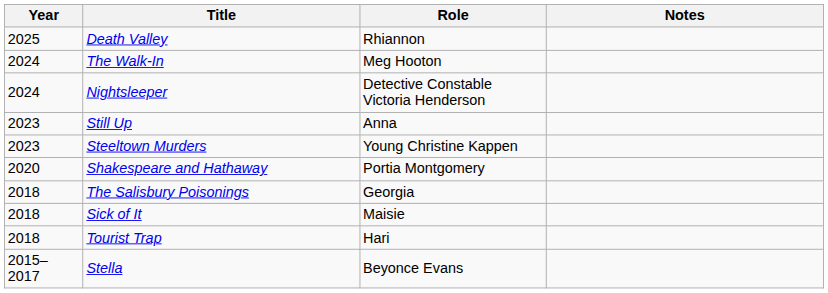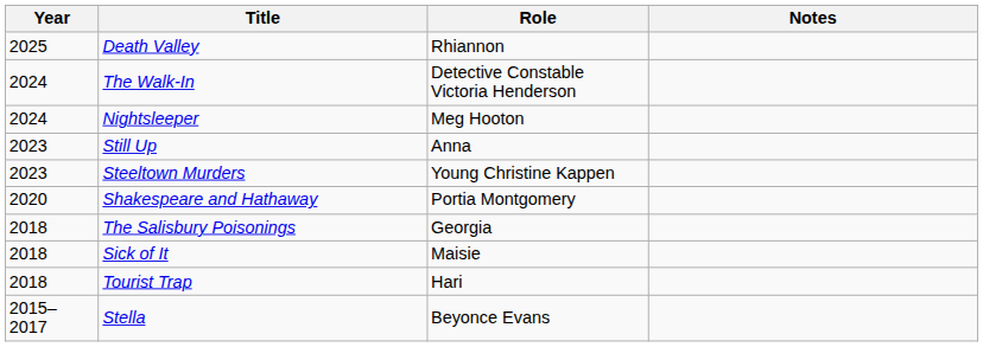The Walk-In | Role: Meg Hooton -> Detective Constable Victoria Henderson
Nightsleeper | Role: Detective Constable Victoria Henderson -> Meg Hooton
